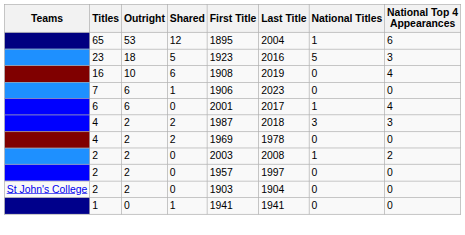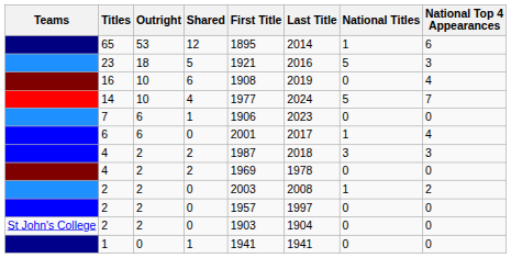65 | Last Title: 2004 -> 2014
23 | First Title: 1923 -> 1921
+ row: 14 | 10 | 4 | 1977 | 2024 | 5 | 7
